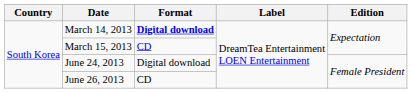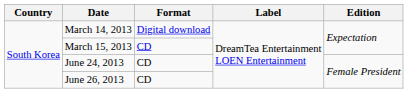March 14, 2013 | Format: bold -> normal
June 24, 2013 | Format: Digital download -> CD
